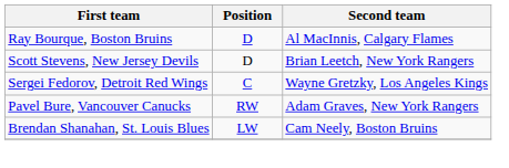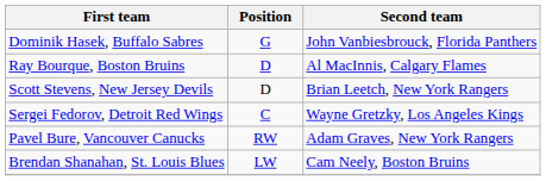+ row: Dominik Hasek, Buffalo Sabres | G | John Vanbiesbrouck, Florida Panthers
